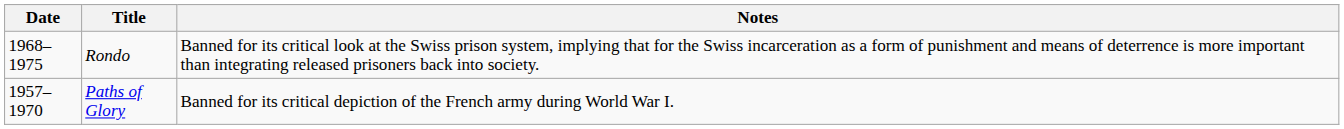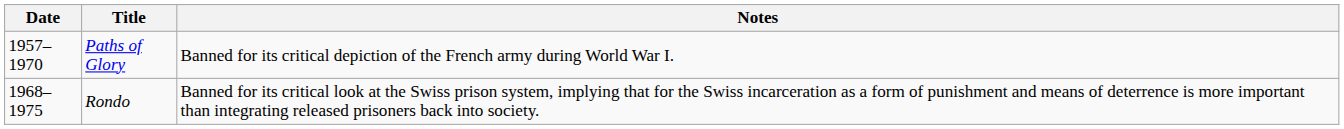rows swapped: Paths of Glory <-> Rondo
